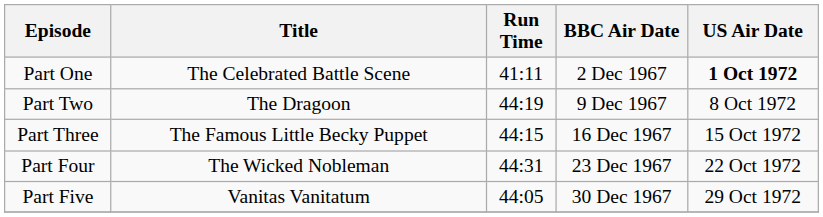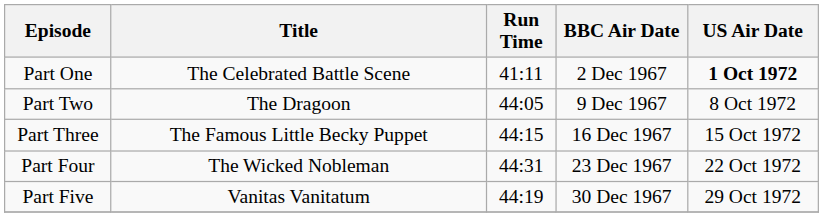Part Two | Run Time: 44:19 -> 44:05
Part Five | Run Time: 44:05 -> 44:19
